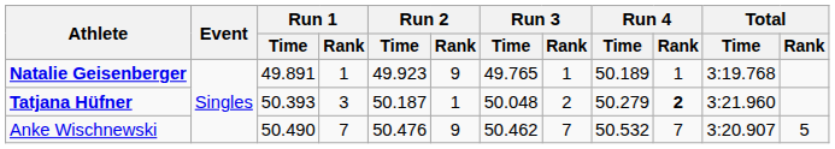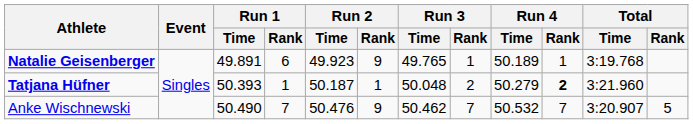Natalie Geisenberger | Run 1 / Rank: 1 -> 6
Tatjana Hüfner | Run 1 / Rank: 3 -> 1
